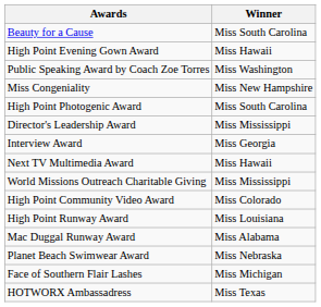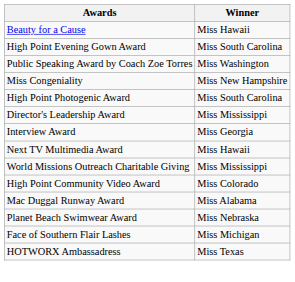Beauty for a Cause | Winner: Miss South Carolina -> Miss Hawaii
High Point Evening Gown Award | Winner: Miss Hawaii -> Miss South Carolina
- row: High Point Runway Award | Miss Louisiana
